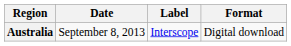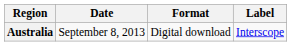columns swapped: Format <-> Label
